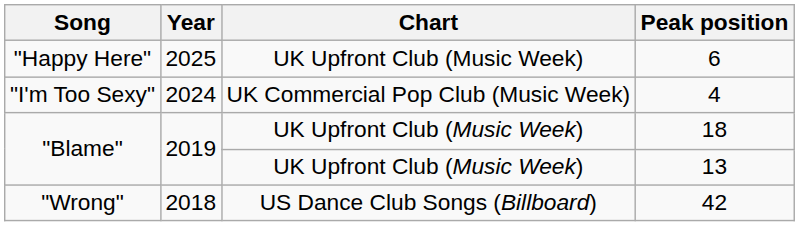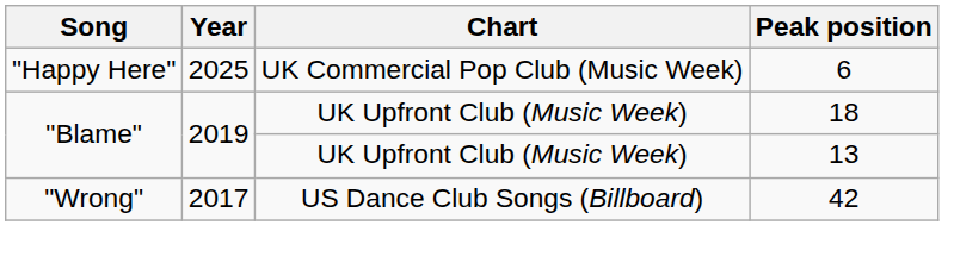6 | Chart: UK Upfront Club (Music Week) -> UK Commercial Pop Club (Music Week)
- row: "I'm Too Sexy" | 2024 | UK Commercial Pop Club (Music Week) | 4
42 | Year: 2018 -> 2017
